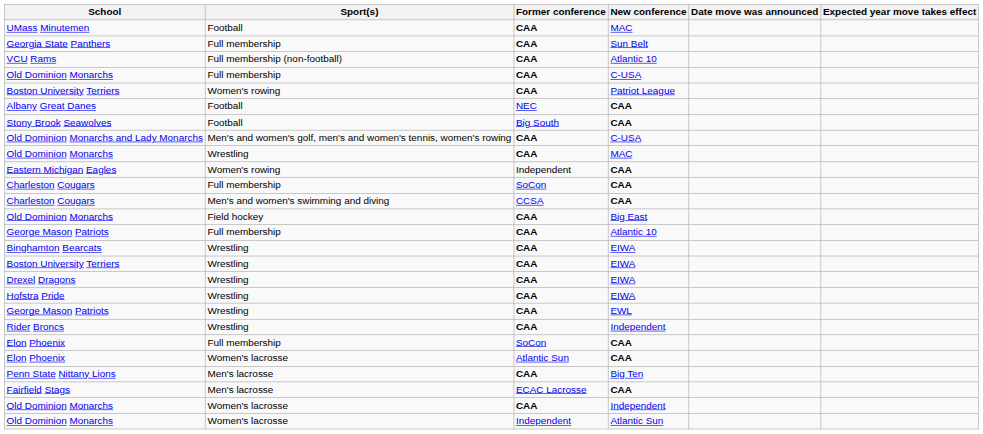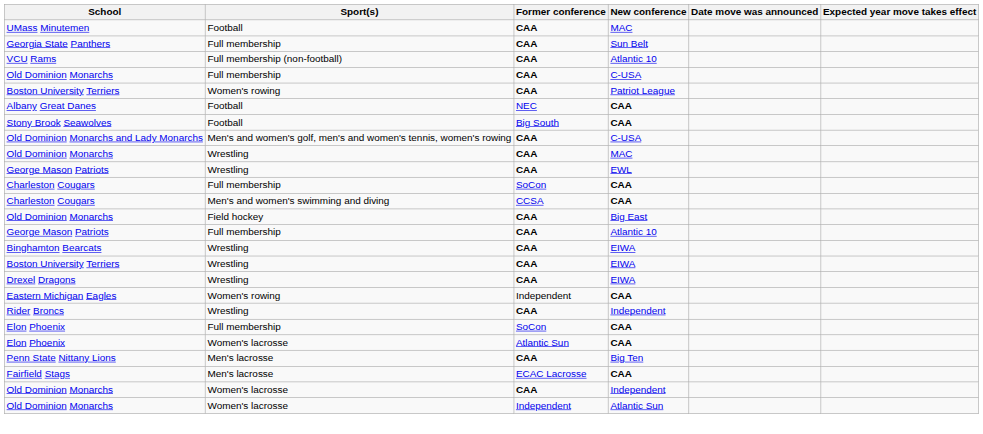rows swapped: Eastern Michigan Eagles <-> George Mason Patriots / Wrestling
- row: Hofstra Pride | Wrestling | CAA | EIWA
